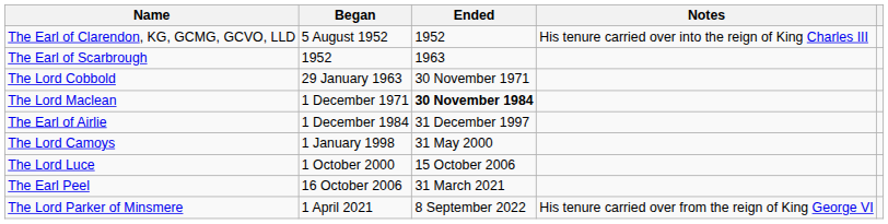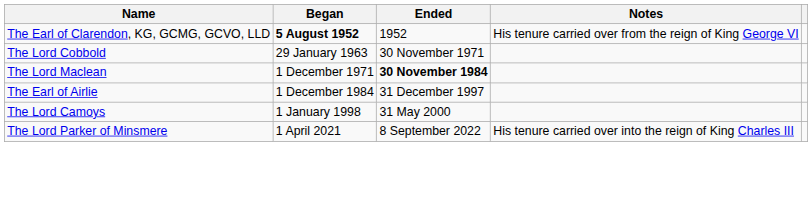The Earl of Clarendon, KG, GCMG, GCVO, LLD | Began: normal -> bold
The Earl of Clarendon, KG, GCMG, GCVO, LLD | Notes: His tenure carried over into the reign of King Charles III -> His tenure carried over from the reign of King George VI
- row: The Earl of Scarbrough | 1952 | 1963
- row: The Lord Luce | 1 October 2000 | 15 October 2006
- row: The Earl Peel | 16 October 2006 | 31 March 2021
The Lord Parker of Minsmere | Notes: His tenure carried over from the reign of King George VI -> His tenure carried over into the reign of King Charles III
